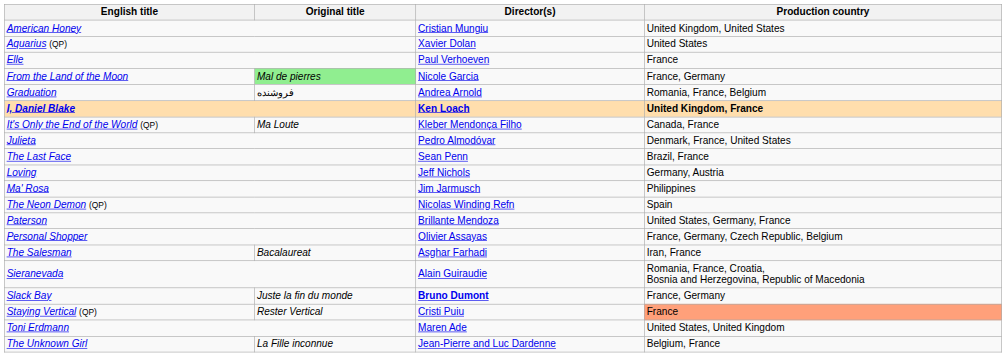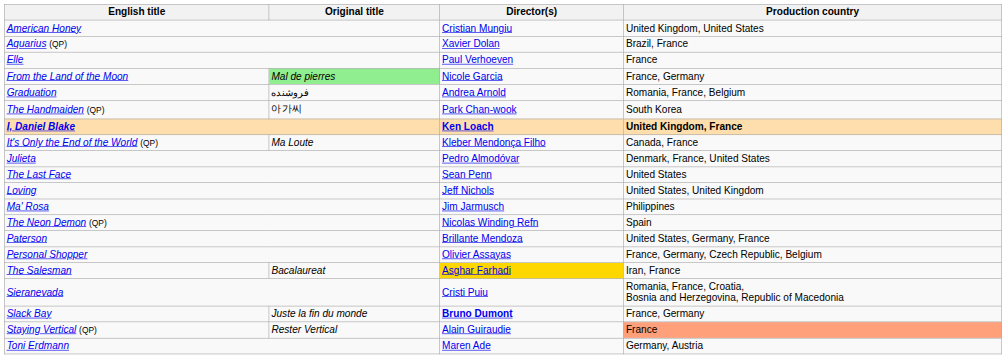Aquarius (QP) | Production country: United States -> Brazil, France
+ row: The Handmaiden (QP) | 아가씨 | Park Chan-wook | South Korea
The Last Face | Production country: Brazil, France -> United States
Loving | Production country: Germany, Austria -> United States, United Kingdom
The Salesman | Director(s): no background -> gold background
Sieranevada | Director(s): Alain Guiraudie -> Cristi Puiu
Staying Vertical (QP) | Director(s): Cristi Puiu -> Alain Guiraudie
Toni Erdmann | Production country: United States, United Kingdom -> Germany, Austria
- row: The Unknown Girl | La Fille inconnue | Jean-Pierre and Luc Dardenne | Belgium, France
